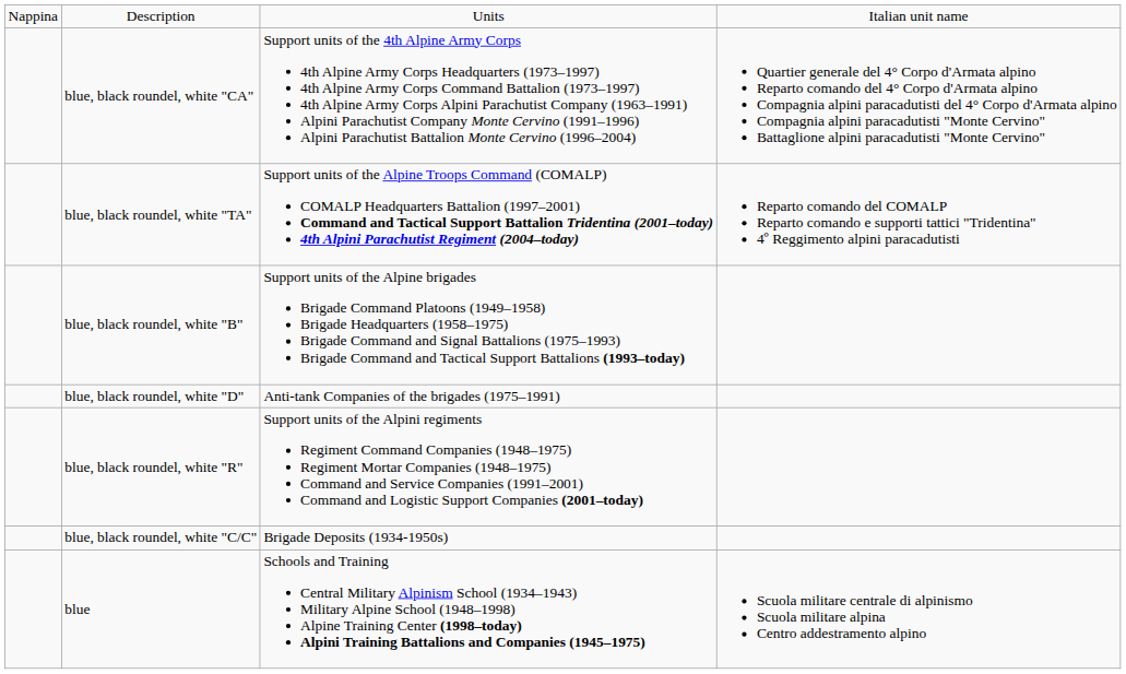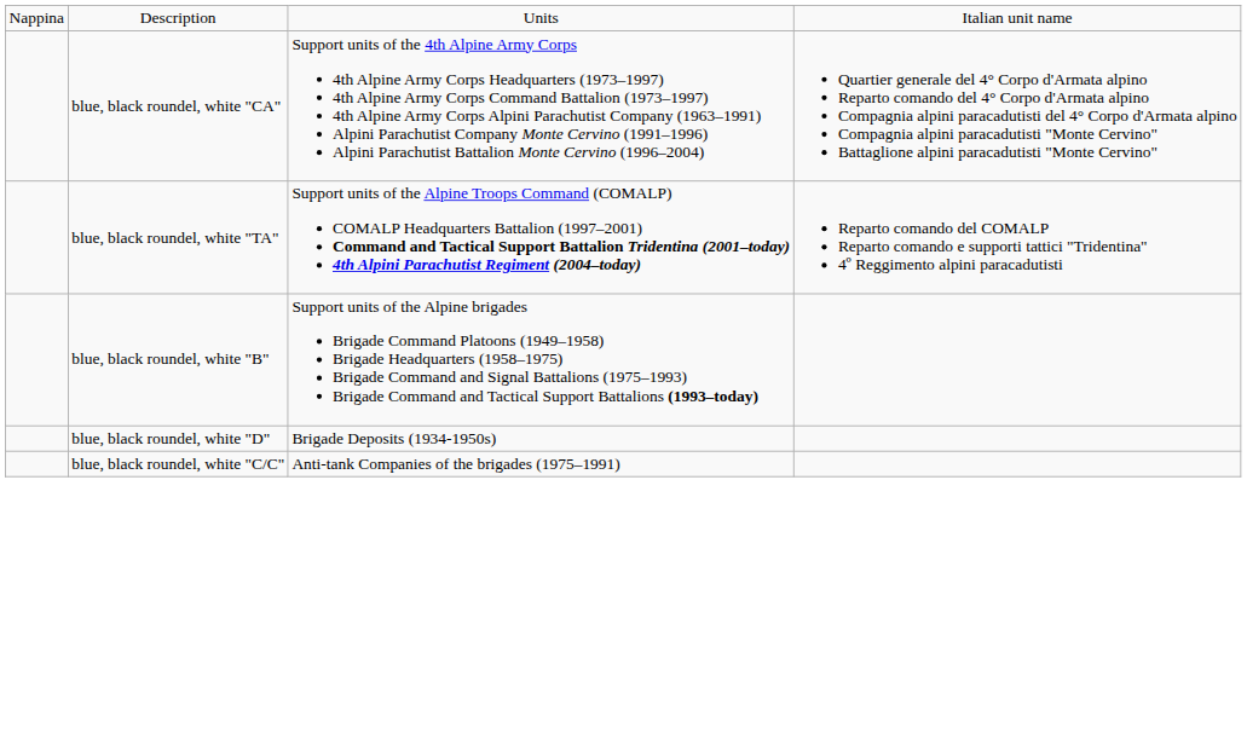blue, black roundel, white "D" | column 3: Anti-tank Companies of the brigades (1975–1991) -> Brigade Deposits (1934-1950s)
- row: blue, black roundel, white "R" | Support units of the Alpini regiments Regiment Command Companies (1948–1975) Regiment Mortar Companies (1948–1975) Command and Service Companies (1991–2001) Command and Logistic Support Companies (2001–today)
blue, black roundel, white "C/C" | column 3: Brigade Deposits (1934-1950s) -> Anti-tank Companies of the brigades (1975–1991)
- row: blue | Schools and Training Central Military Alpinism School (1934–1943) Military Alpine School (1948–1998) Alpine Training Center (1998–today) Alpini Training Battalions and Companies (1945–1975) | Scuola militare centrale di alpinismo Scuola militare alpina Centro addestramento alpino
